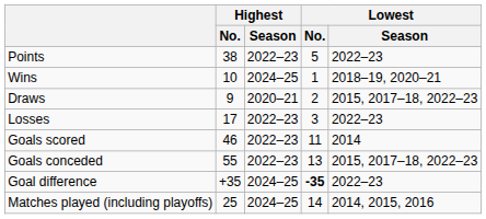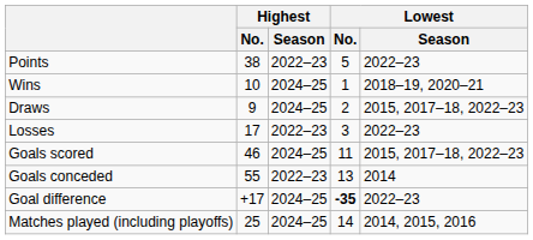Draws | Highest / Season: 2020–21 -> 2024–25
Goals scored | Highest / Season: 2022–23 -> 2024–25
Goals scored | Lowest / Season: 2014 -> 2015, 2017–18, 2022–23
Goals conceded | Lowest / Season: 2015, 2017–18, 2022–23 -> 2014
Goal difference | Highest / No.: +35 -> +17
